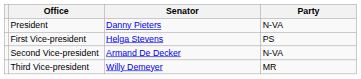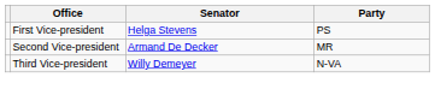- row: President | Danny Pieters | N-VA
Second Vice-president | Party: N-VA -> MR
Third Vice-president | Party: MR -> N-VA
